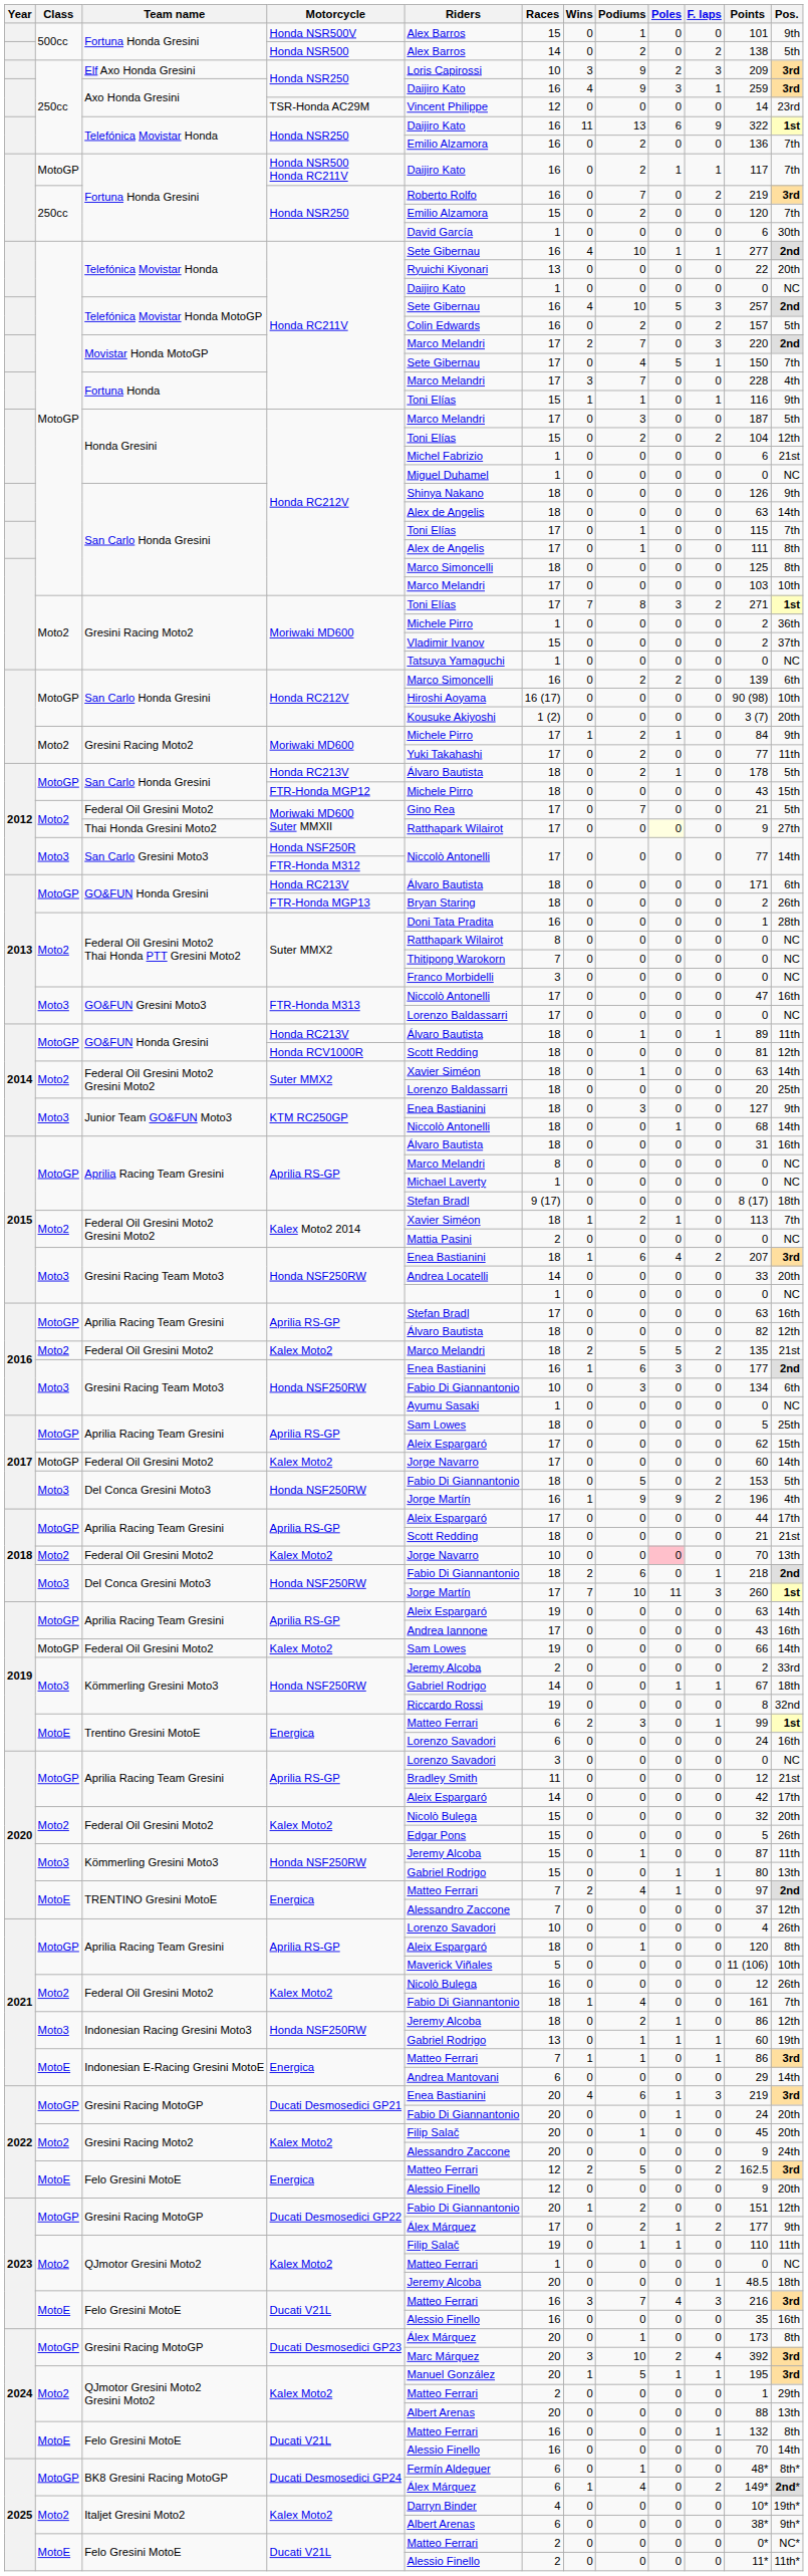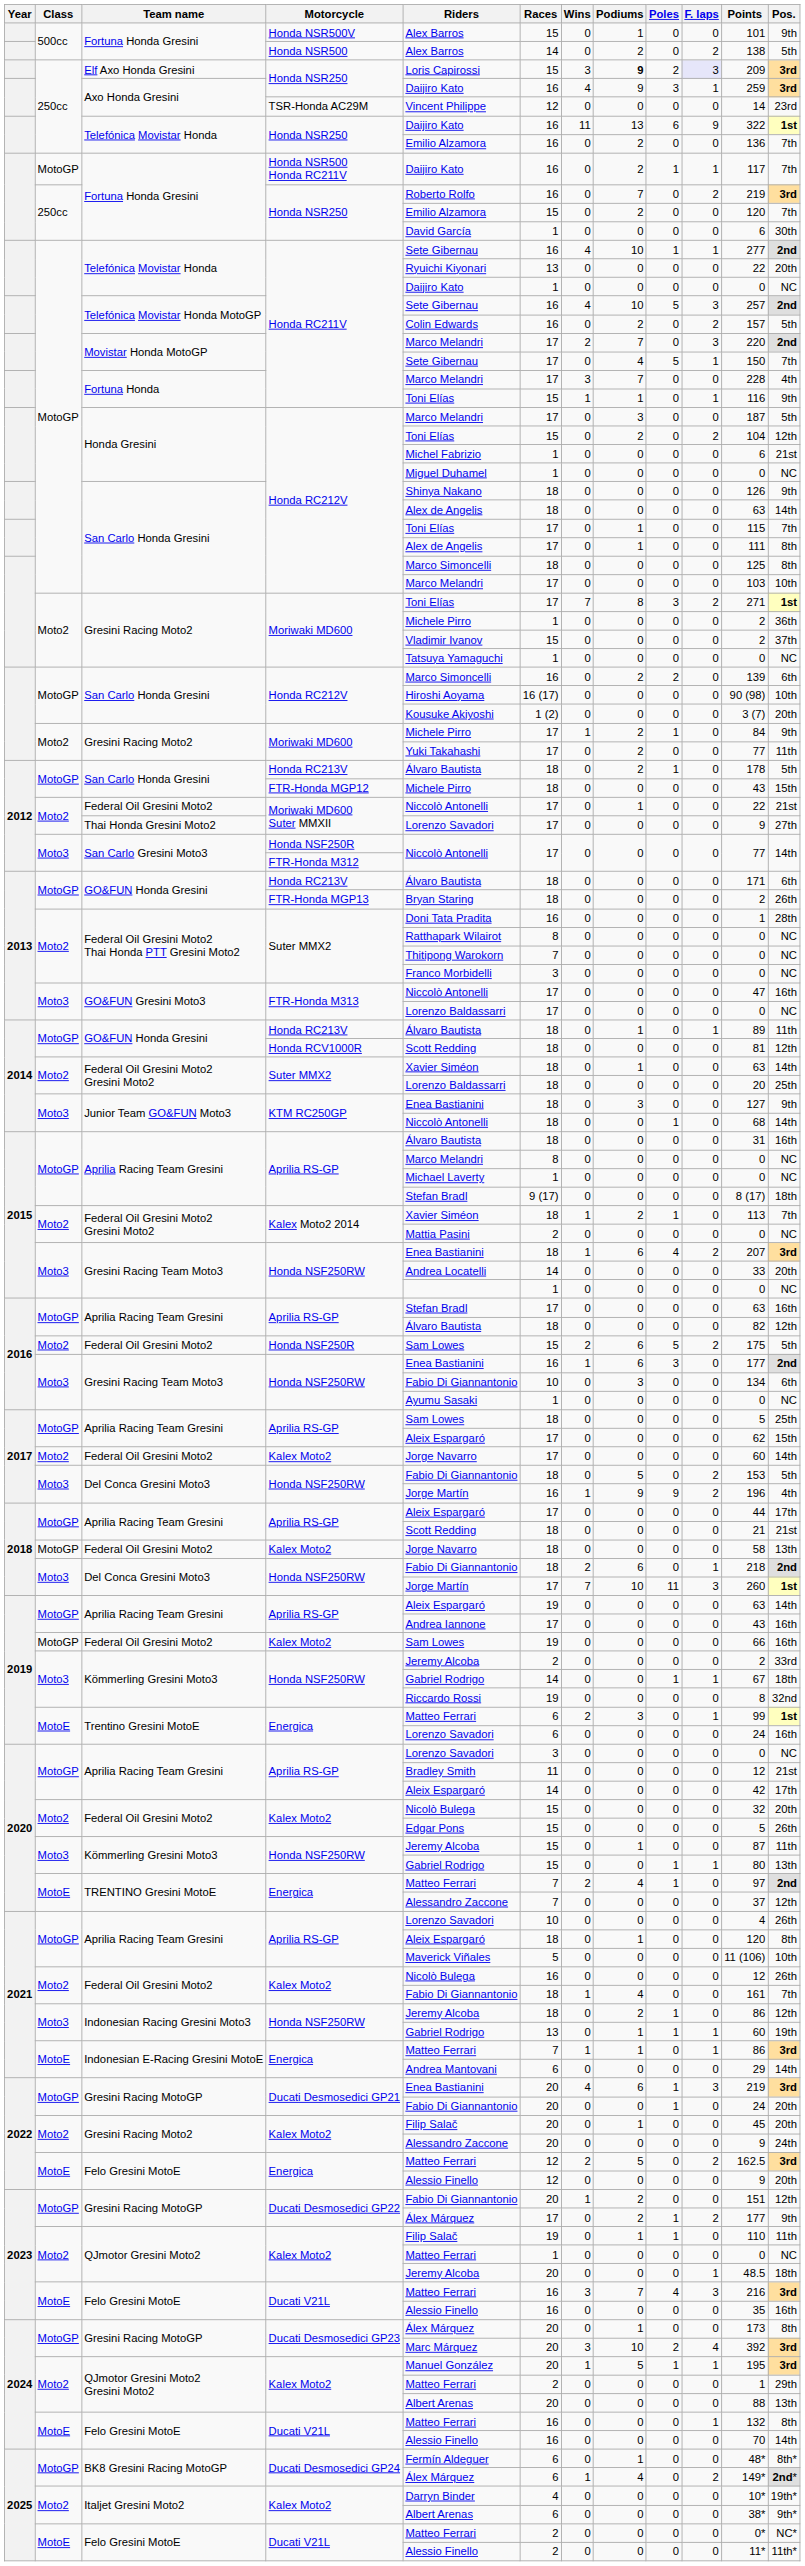Elf Axo Honda Gresini | Races: 10 -> 15
Elf Axo Honda Gresini | Podiums: normal -> bold
Elf Axo Honda Gresini | F. laps: no background -> lavender background
2012 / Federal Oil Gresini Moto2 | Riders: Gino Rea -> Niccolò Antonelli
2012 / Federal Oil Gresini Moto2 | Podiums: 7 -> 1
2012 / Federal Oil Gresini Moto2 | Points: 21 -> 22
2012 / Federal Oil Gresini Moto2 | Pos.: 5th -> 21st
Thai Honda Gresini Moto2 | Riders: Ratthapark Wilairot -> Lorenzo Savadori
Thai Honda Gresini Moto2 | Poles: lightyellow background -> no background
2016 / Federal Oil Gresini Moto2 | Motorcycle: Kalex Moto2 -> Honda NSF250R
2016 / Federal Oil Gresini Moto2 | Riders: Marco Melandri -> Sam Lowes
2016 / Federal Oil Gresini Moto2 | Races: 18 -> 15
2016 / Federal Oil Gresini Moto2 | Podiums: 5 -> 6
2016 / Federal Oil Gresini Moto2 | Points: 135 -> 175
2016 / Federal Oil Gresini Moto2 | Pos.: 21st -> 5th
2017 / Federal Oil Gresini Moto2 | Class: MotoGP -> Moto2
2018 / Federal Oil Gresini Moto2 | Class: Moto2 -> MotoGP
2018 / Federal Oil Gresini Moto2 | Races: 10 -> 18
2018 / Federal Oil Gresini Moto2 | Poles: pink background -> no background
2018 / Federal Oil Gresini Moto2 | Points: 70 -> 58
2019 / Federal Oil Gresini Moto2 | Pos.: 14th -> 16th
